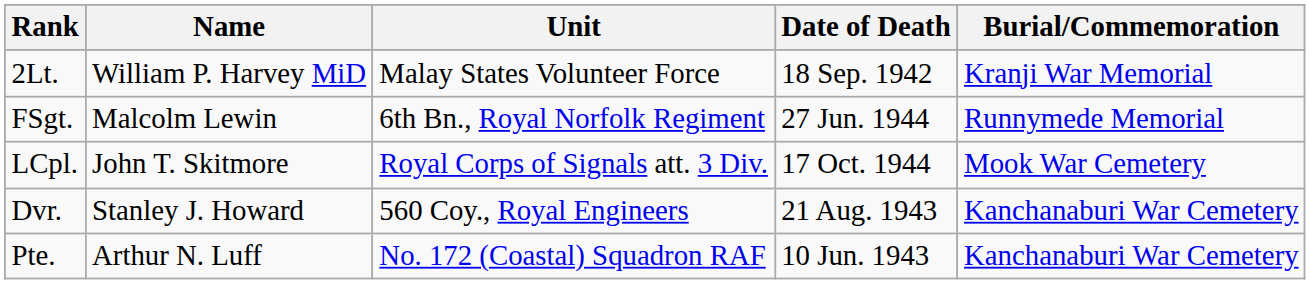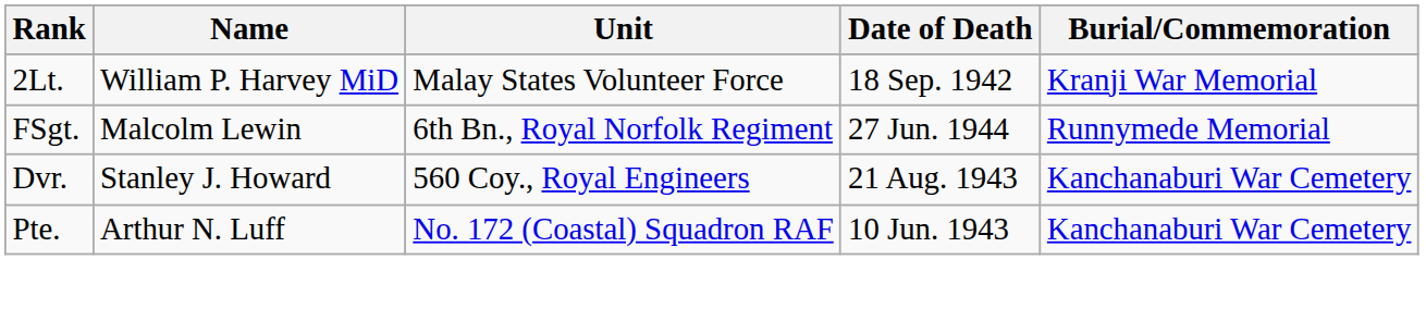- row: LCpl. | John T. Skitmore | Royal Corps of Signals att. 3 Div. | 17 Oct. 1944 | Mook War Cemetery
